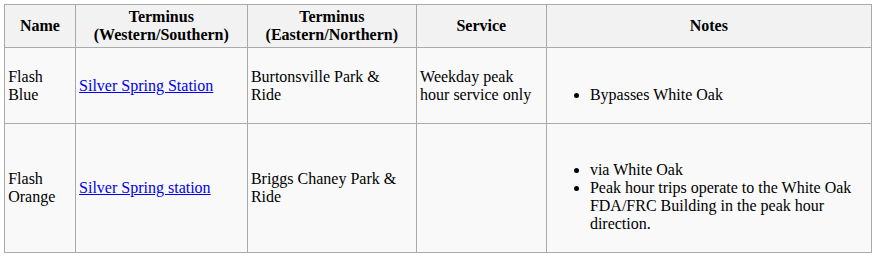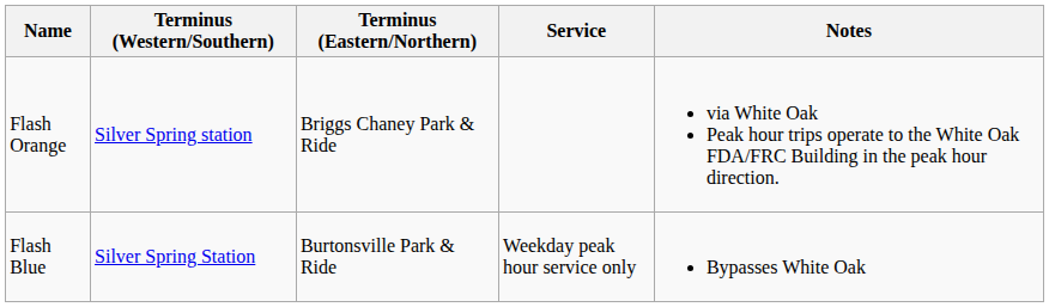rows swapped: Flash Blue <-> Flash Orange
